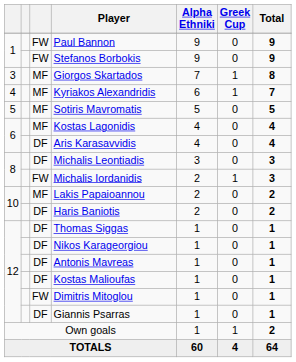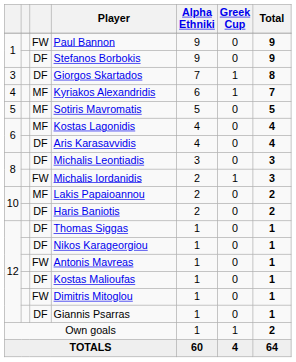Stefanos Borbokis | column 3: FW -> DF
Giorgos Skartados | column 3: MF -> DF
Antonis Mavreas | column 3: DF -> FW
